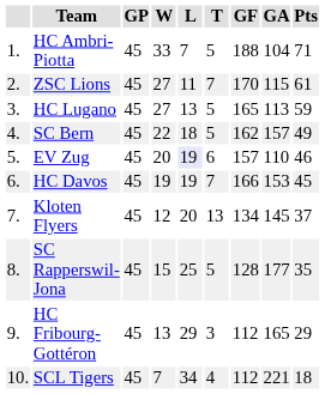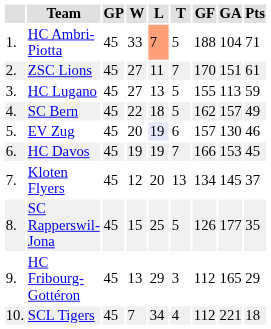HC Ambri-Piotta | L: no background -> lightsalmon background
ZSC Lions | GA: 115 -> 151
HC Lugano | GF: 165 -> 155
EV Zug | GA: 110 -> 130
SC Rapperswil-Jona | GF: 128 -> 126
